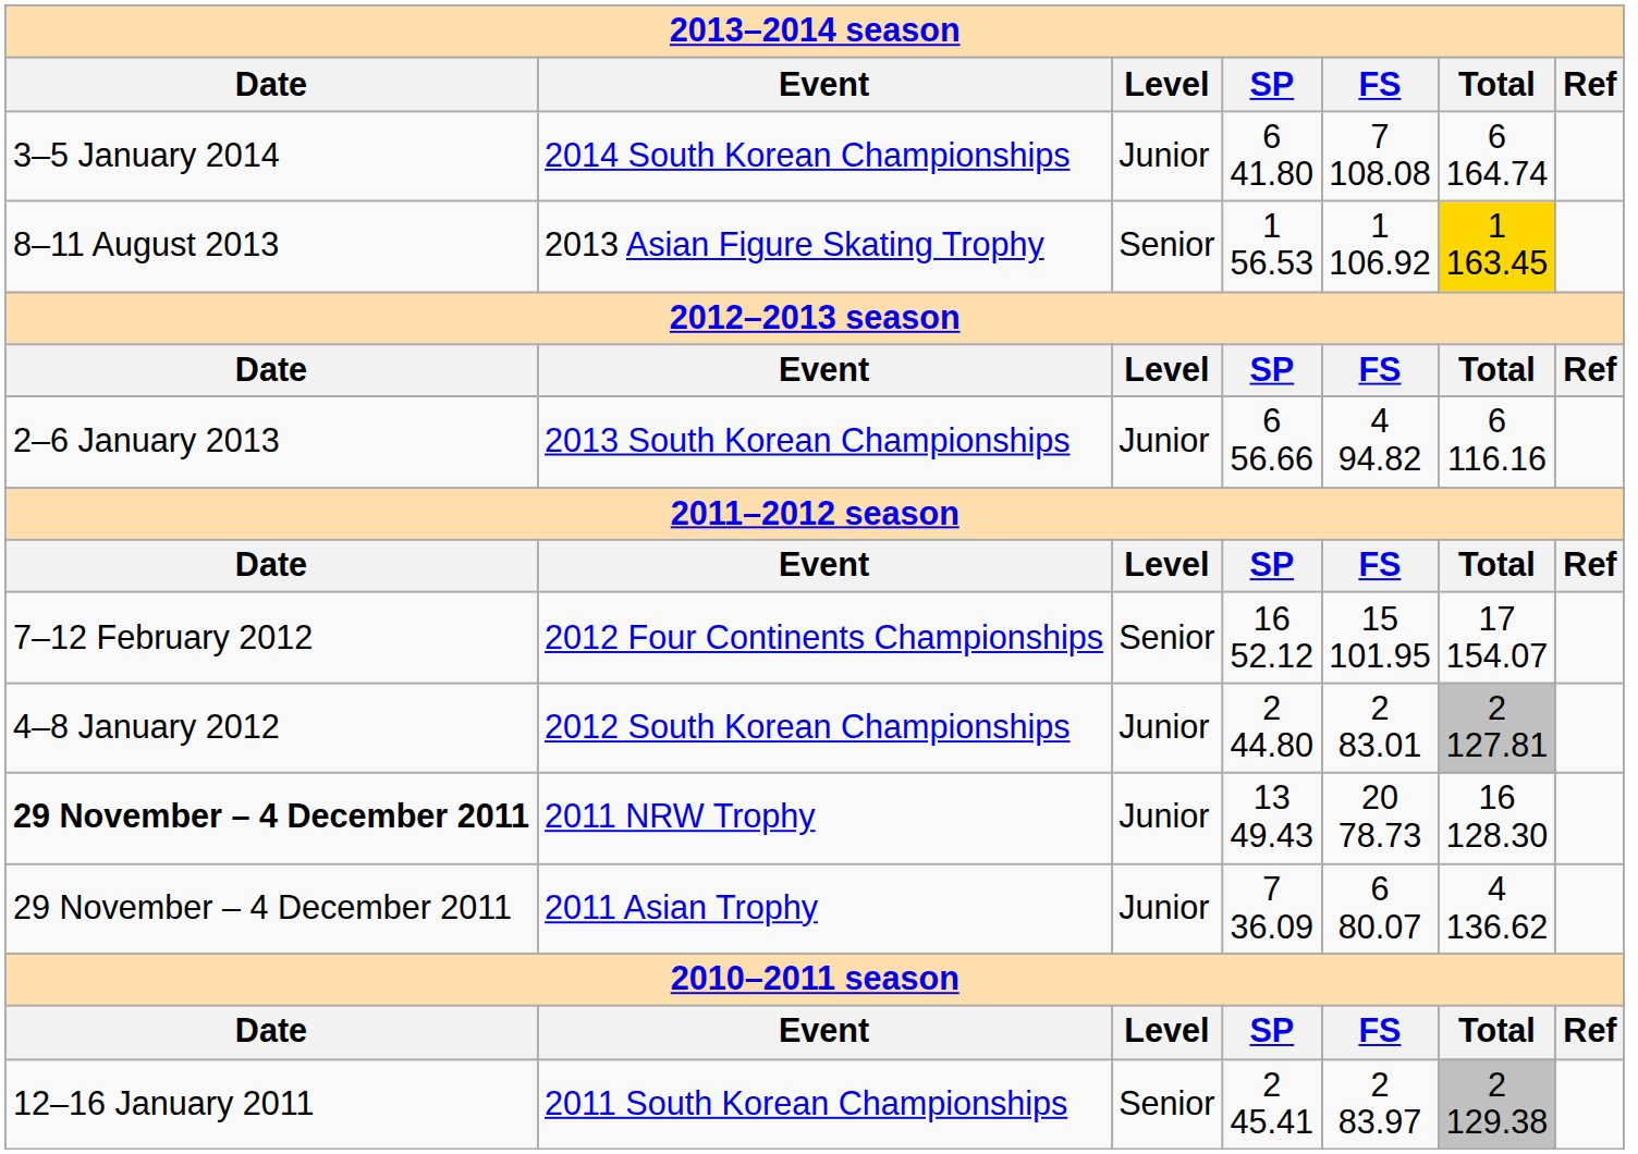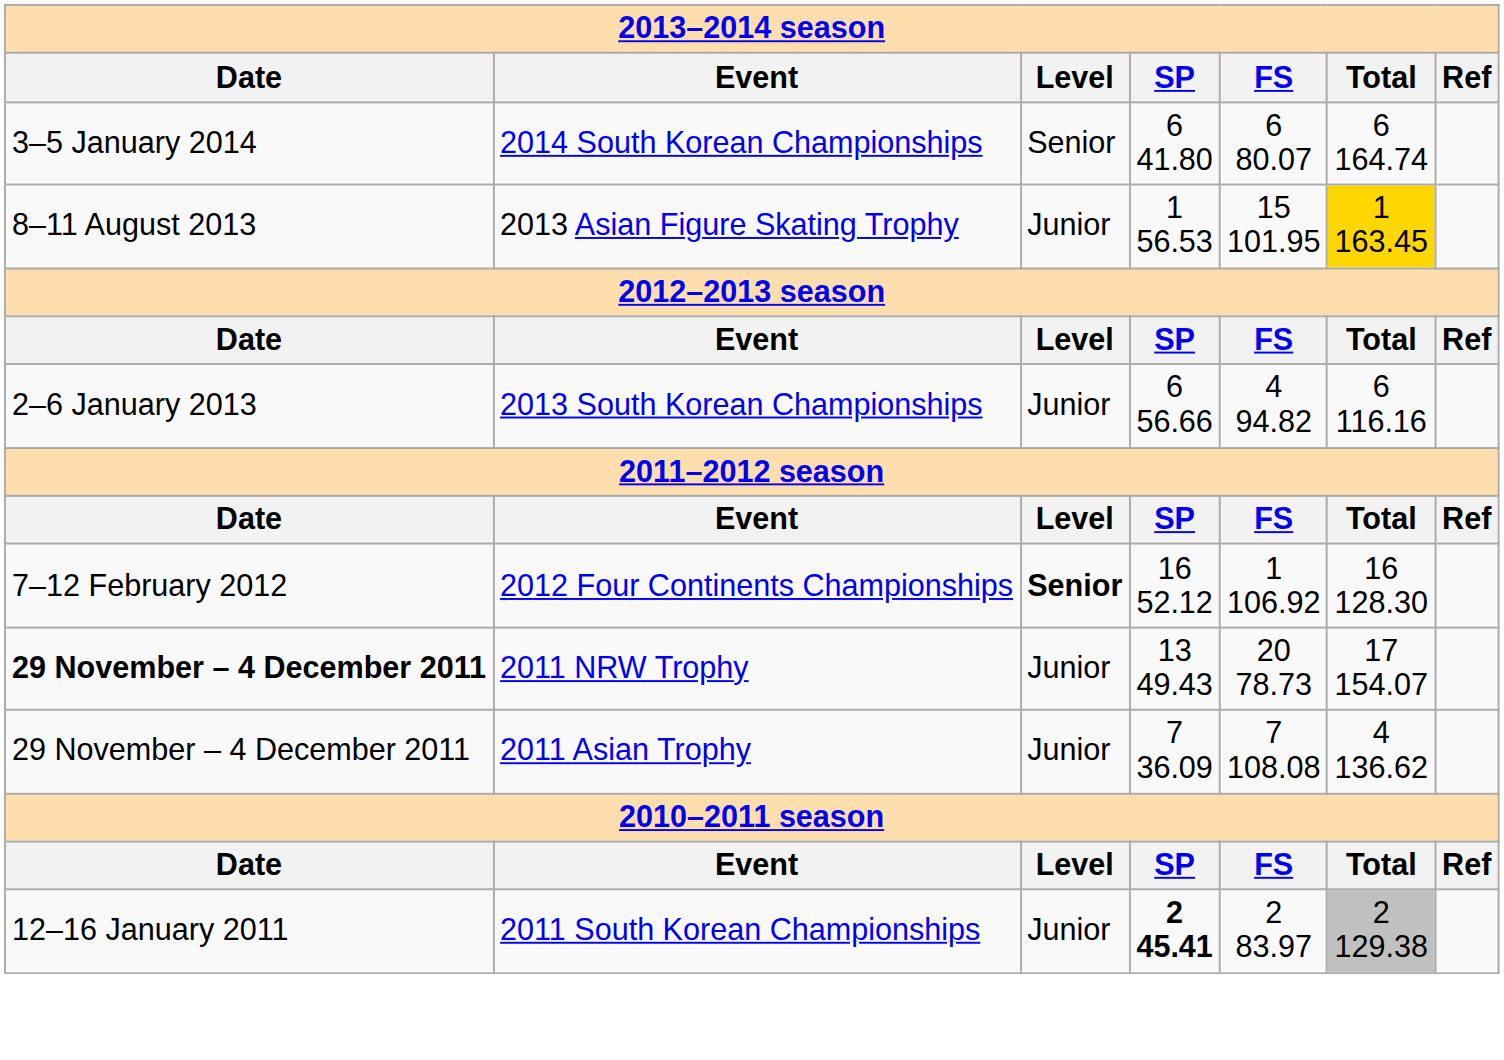2014 South Korean Championships | Level: Junior -> Senior
2014 South Korean Championships | FS: 7 108.08 -> 6 80.07
2013 Asian Figure Skating Trophy | Level: Senior -> Junior
2013 Asian Figure Skating Trophy | FS: 1 106.92 -> 15 101.95
2012 Four Continents Championships | Level: normal -> bold
2012 Four Continents Championships | FS: 15 101.95 -> 1 106.92
2012 Four Continents Championships | Total: 17 154.07 -> 16 128.30
- row: 4–8 January 2012 | 2012 South Korean Championships | Junior | 2 44.80 | 2 83.01 | 2 127.81
2011 NRW Trophy | Total: 16 128.30 -> 17 154.07
2011 Asian Trophy | FS: 6 80.07 -> 7 108.08
2011 South Korean Championships | Level: Senior -> Junior
2011 South Korean Championships | SP: normal -> bold
